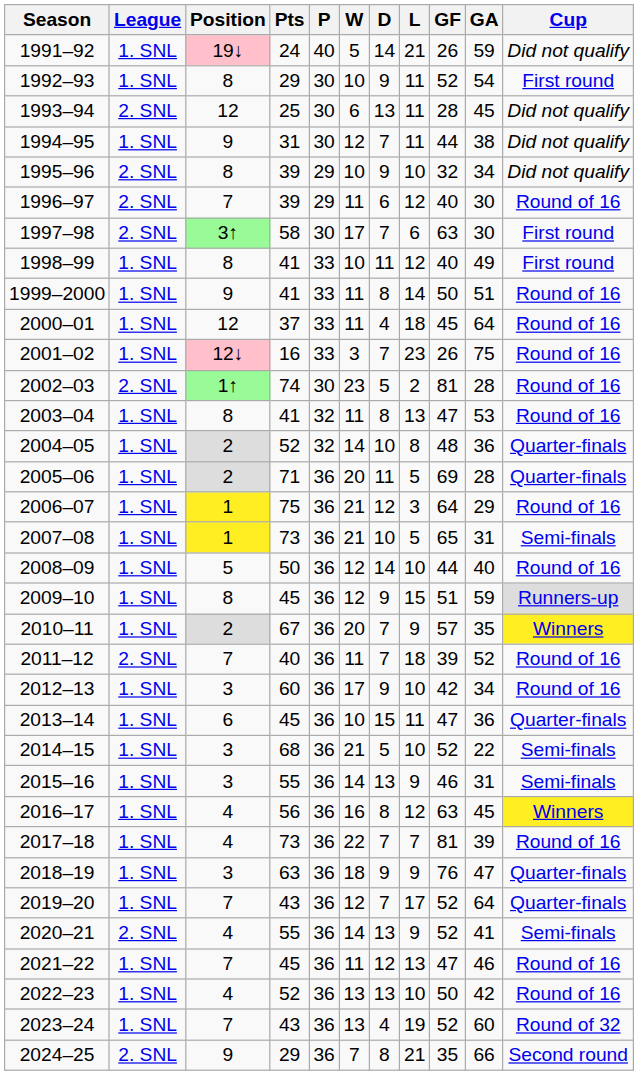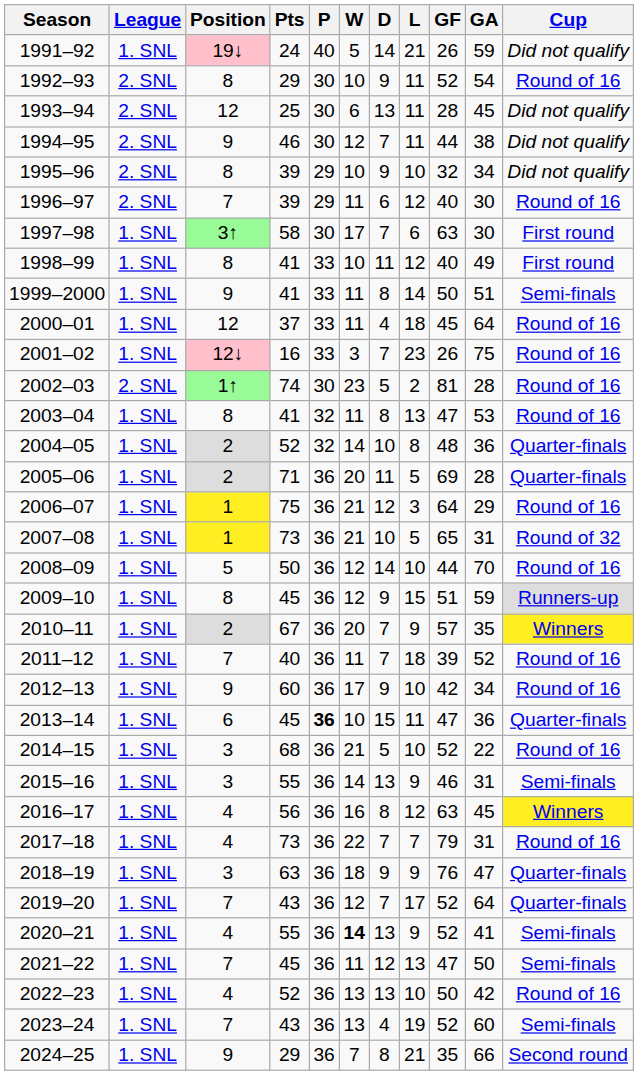1992–93 | League: 1. SNL -> 2. SNL
1992–93 | Cup: First round -> Round of 16
1994–95 | League: 1. SNL -> 2. SNL
1994–95 | Pts: 31 -> 46
1997–98 | League: 2. SNL -> 1. SNL
1999–2000 | Cup: Round of 16 -> Semi-finals
2007–08 | Cup: Semi-finals -> Round of 32
2008–09 | GA: 40 -> 70
2011–12 | League: 2. SNL -> 1. SNL
2012–13 | Position: 3 -> 9
2013–14 | P: normal -> bold
2014–15 | Cup: Semi-finals -> Round of 16
2017–18 | GF: 81 -> 79
2017–18 | GA: 39 -> 31
2020–21 | League: 2. SNL -> 1. SNL
2020–21 | W: normal -> bold
2021–22 | GA: 46 -> 50
2021–22 | Cup: Round of 16 -> Semi-finals
2023–24 | Cup: Round of 32 -> Semi-finals
2024–25 | League: 2. SNL -> 1. SNL
